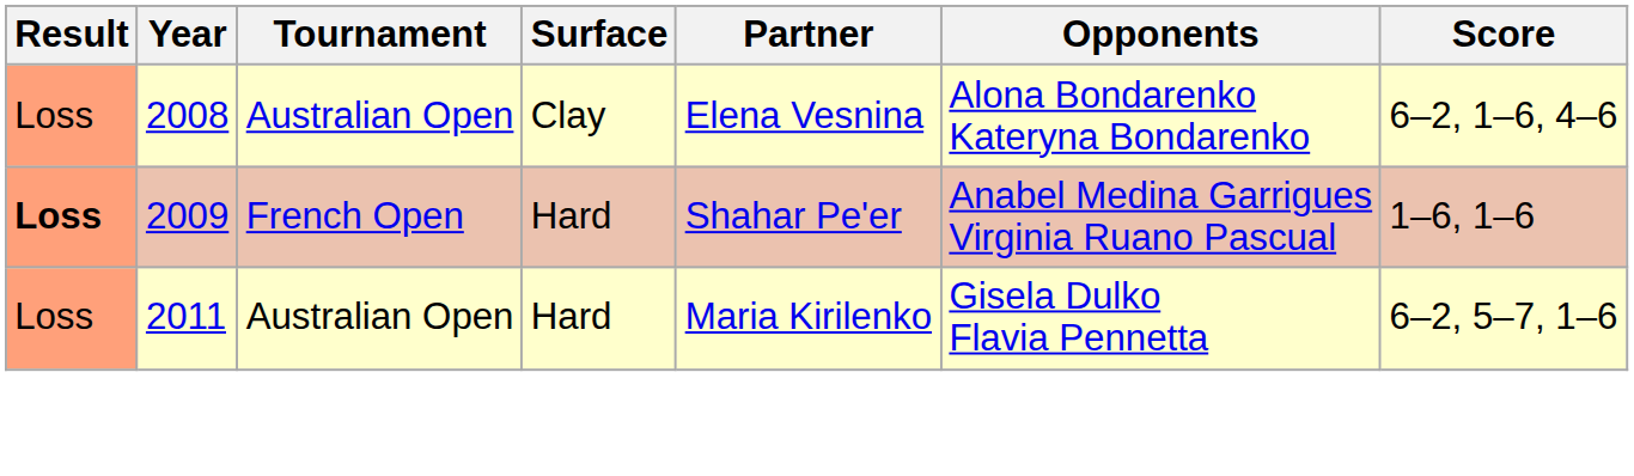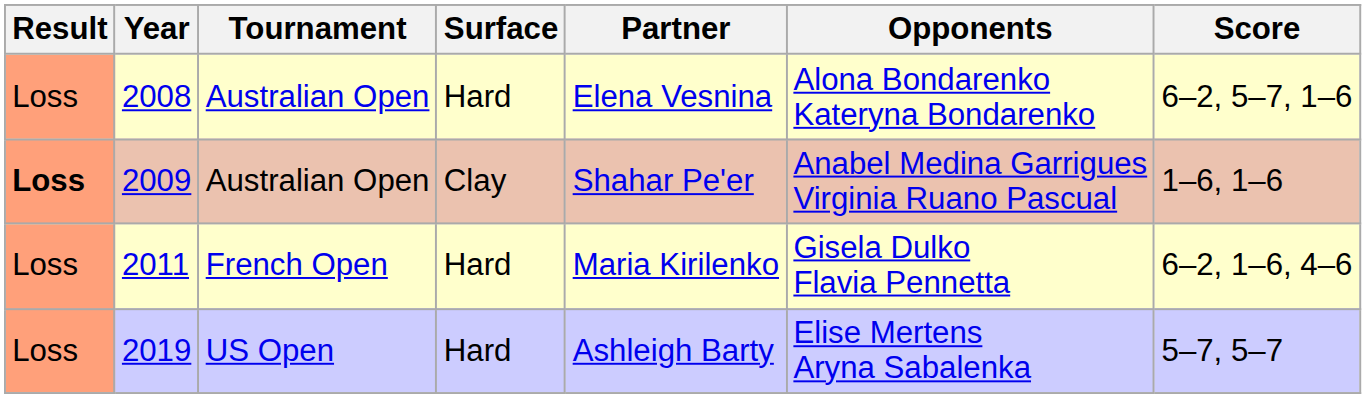2008 | Surface: Clay -> Hard
2008 | Score: 6–2, 1–6, 4–6 -> 6–2, 5–7, 1–6
2009 | Tournament: French Open -> Australian Open
2009 | Surface: Hard -> Clay
2011 | Tournament: Australian Open -> French Open
2011 | Score: 6–2, 5–7, 1–6 -> 6–2, 1–6, 4–6
+ row: Loss | 2019 | US Open | Hard | Ashleigh Barty | Elise Mertens Aryna Sabalenka | 5–7, 5–7
